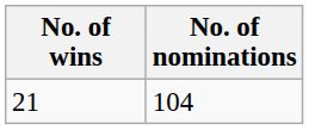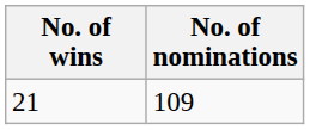21 | No. of nominations: 104 -> 109
